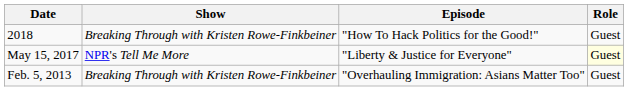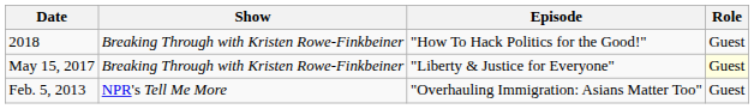May 15, 2017 | Show: NPR's Tell Me More -> Breaking Through with Kristen Rowe-Finkbeiner
Feb. 5, 2013 | Show: Breaking Through with Kristen Rowe-Finkbeiner -> NPR's Tell Me More
